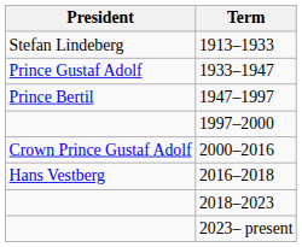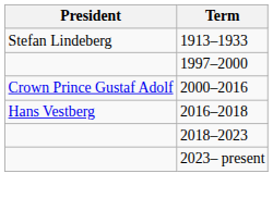- row: Prince Gustaf Adolf | 1933–1947
- row: Prince Bertil | 1947–1997
